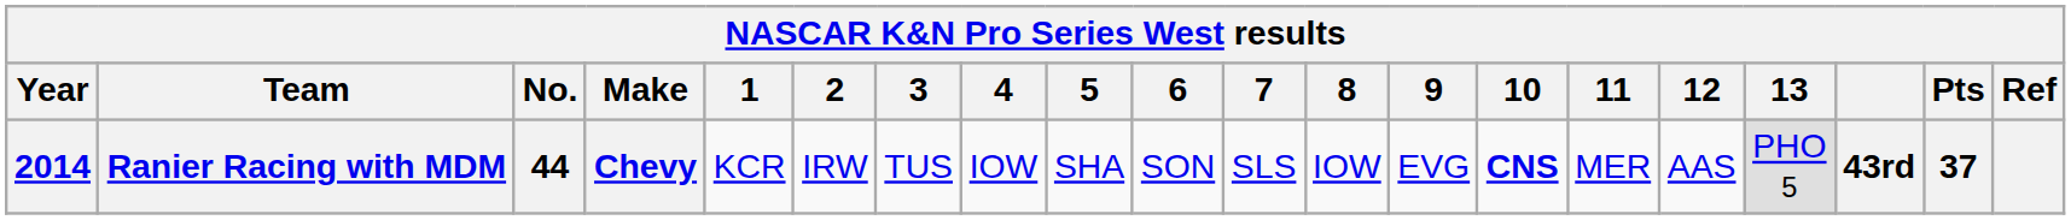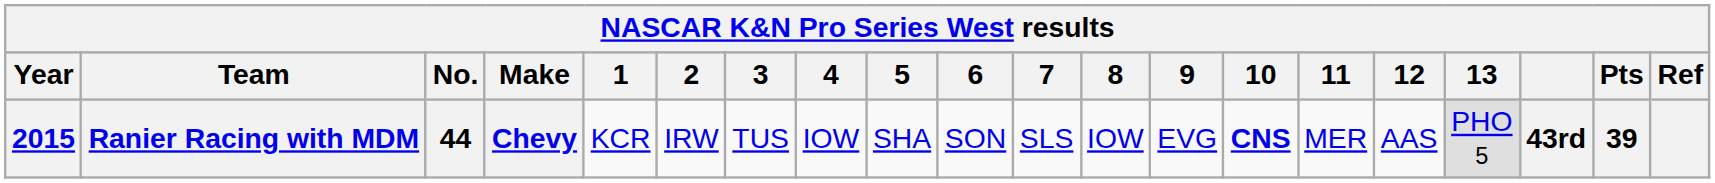Ranier Racing with MDM | Year: 2014 -> 2015
Ranier Racing with MDM | Pts: 37 -> 39
